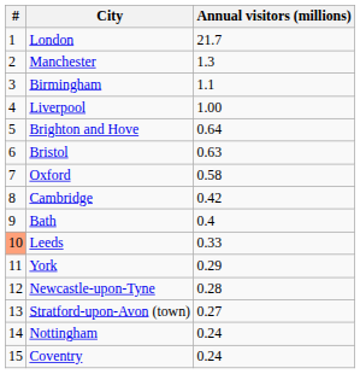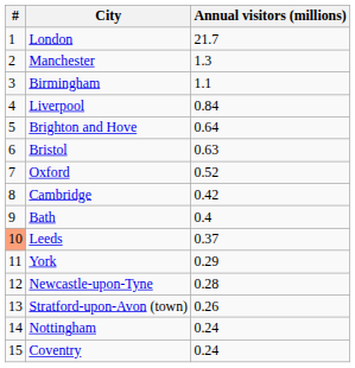Liverpool | Annual visitors (millions): 1.00 -> 0.84
Oxford | Annual visitors (millions): 0.58 -> 0.52
Leeds | Annual visitors (millions): 0.33 -> 0.37
Stratford-upon-Avon (town) | Annual visitors (millions): 0.27 -> 0.26
